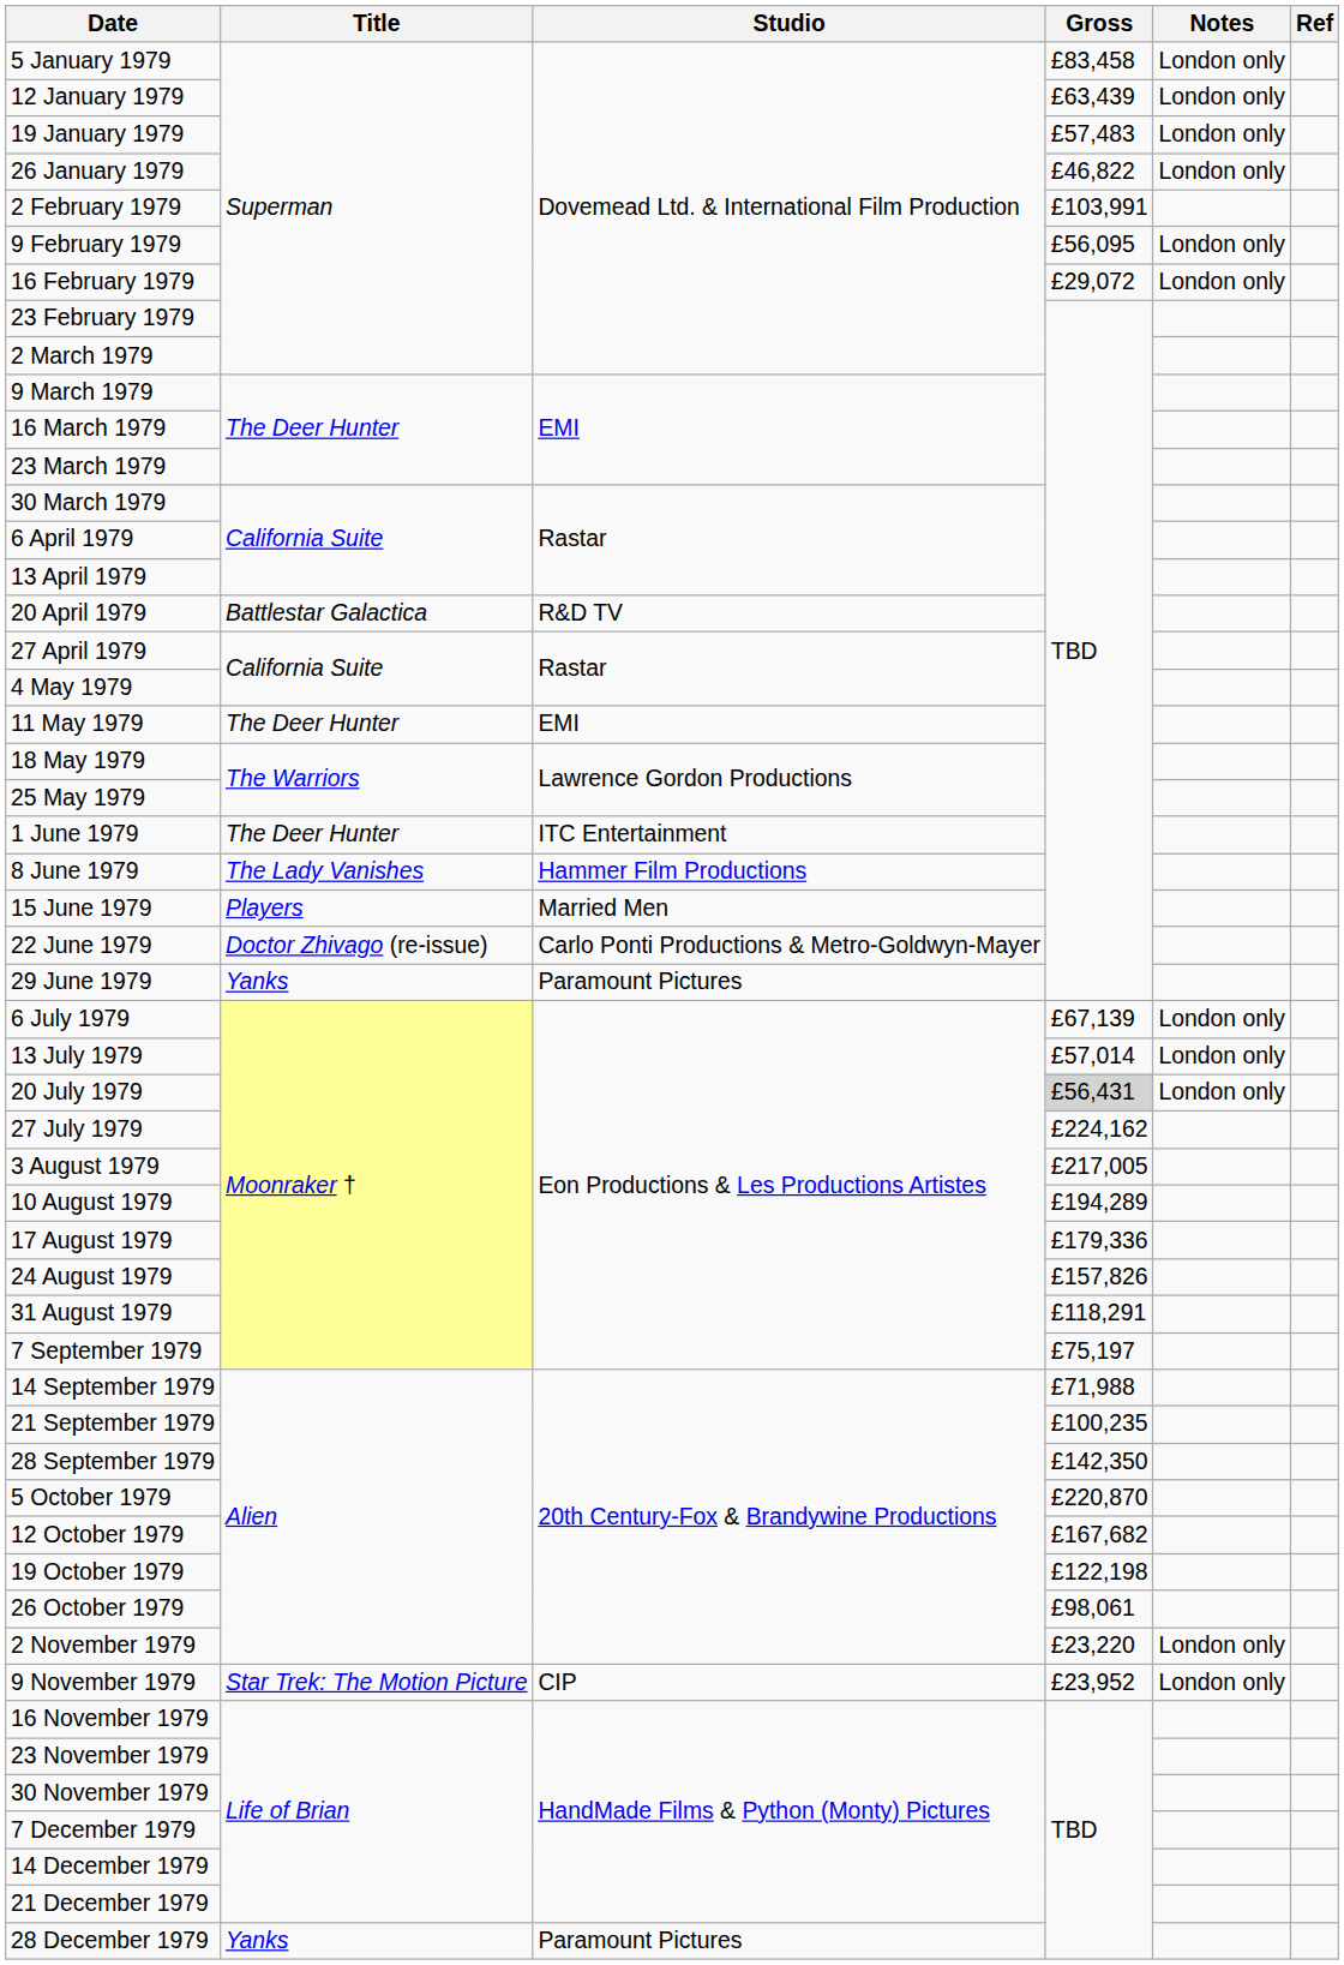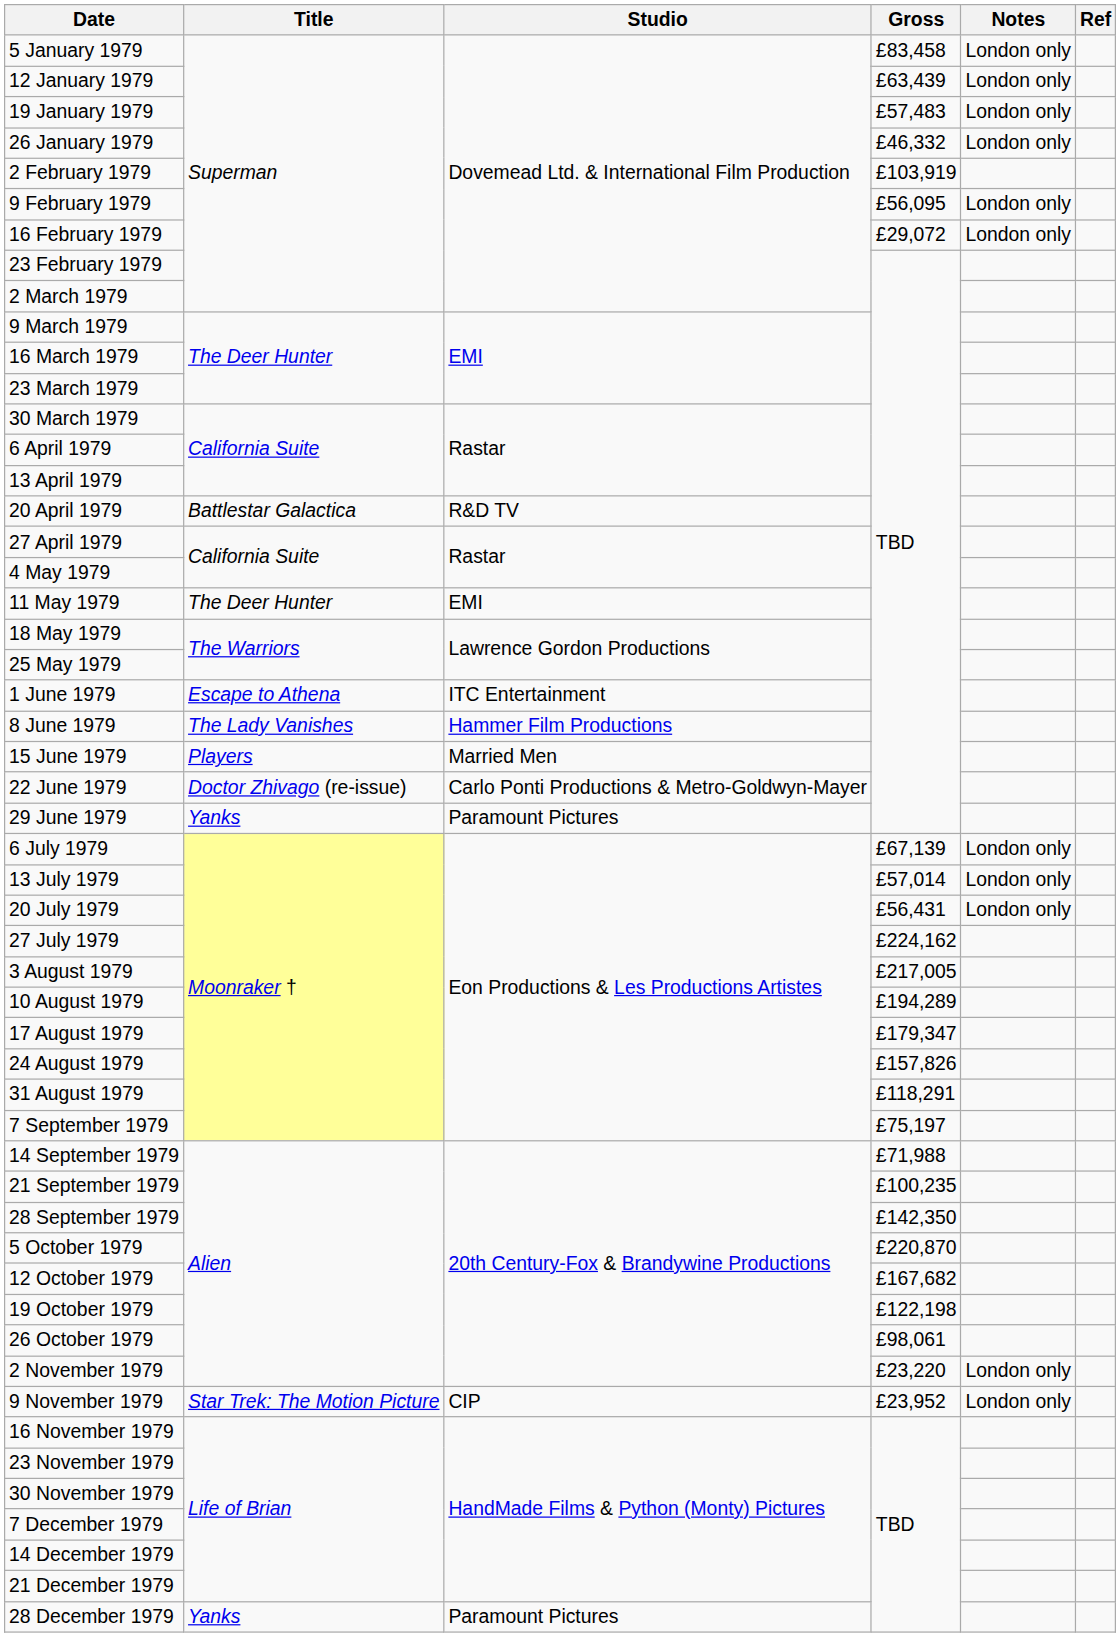26 January 1979 | Gross: £46,822 -> £46,332
2 February 1979 | Gross: £103,991 -> £103,919
1 June 1979 | Title: The Deer Hunter -> Escape to Athena
20 July 1979 | Gross: lightgrey background -> no background
17 August 1979 | Gross: £179,336 -> £179,347
